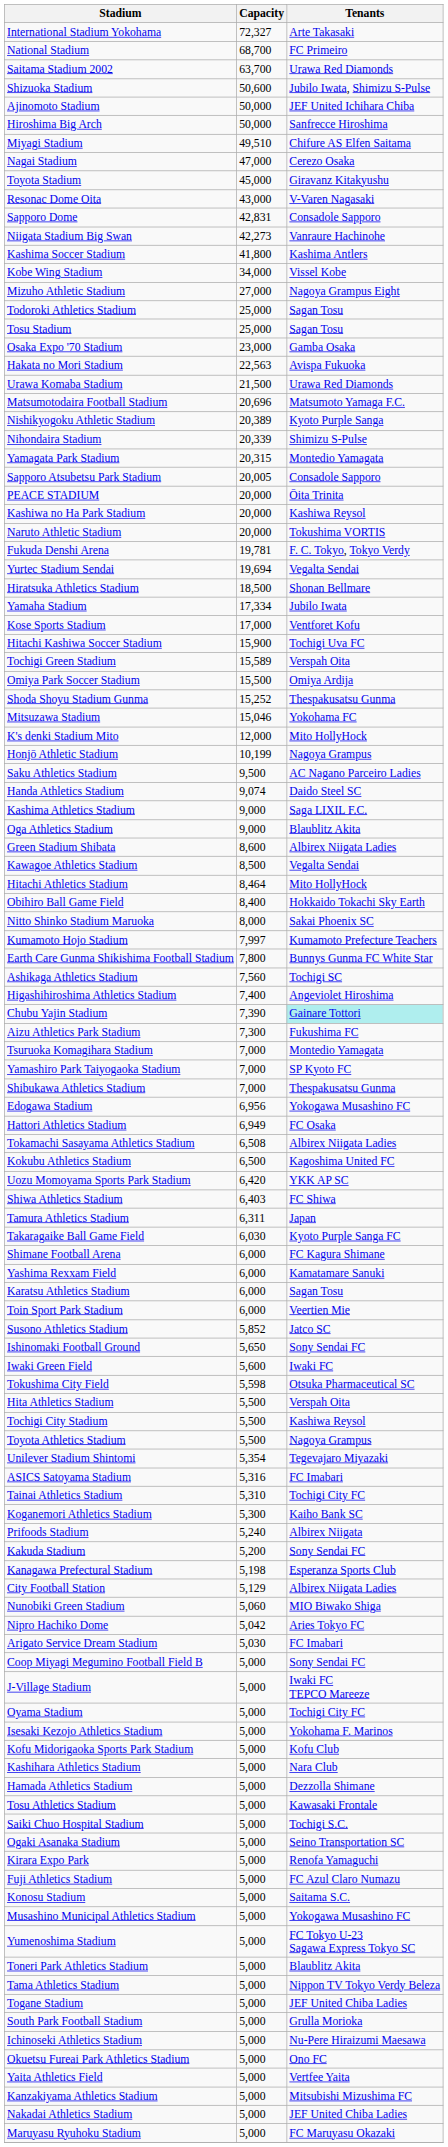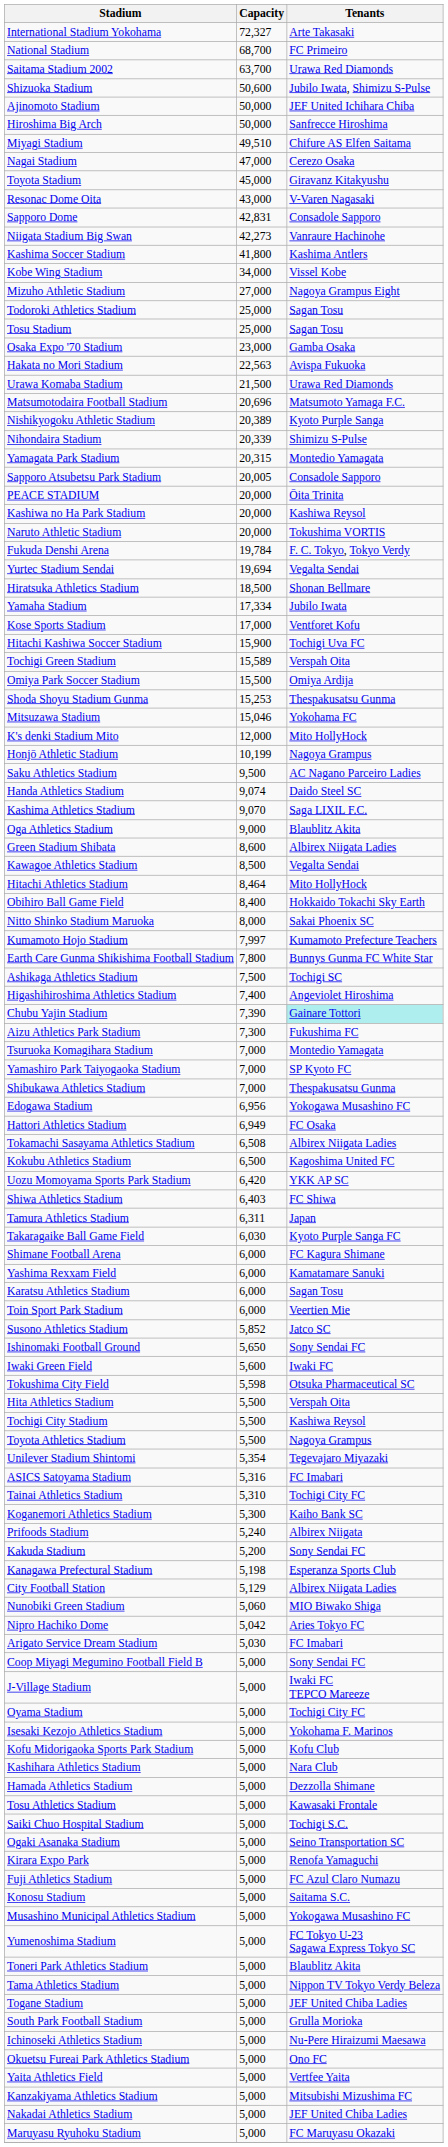Fukuda Denshi Arena | Capacity: 19,781 -> 19,784
Shoda Shoyu Stadium Gunma | Capacity: 15,252 -> 15,253
Kashima Athletics Stadium | Capacity: 9,000 -> 9,070
Ashikaga Athletics Stadium | Capacity: 7,560 -> 7,500
